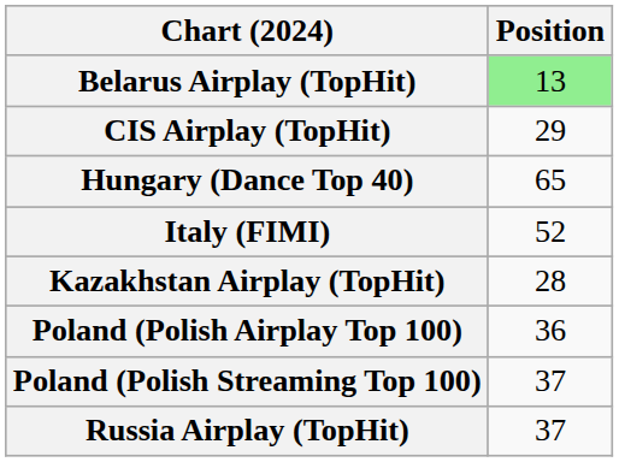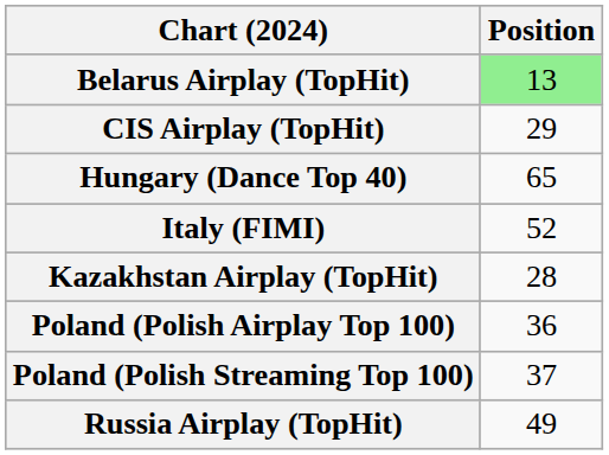Russia Airplay (TopHit) | Position: 37 -> 49
